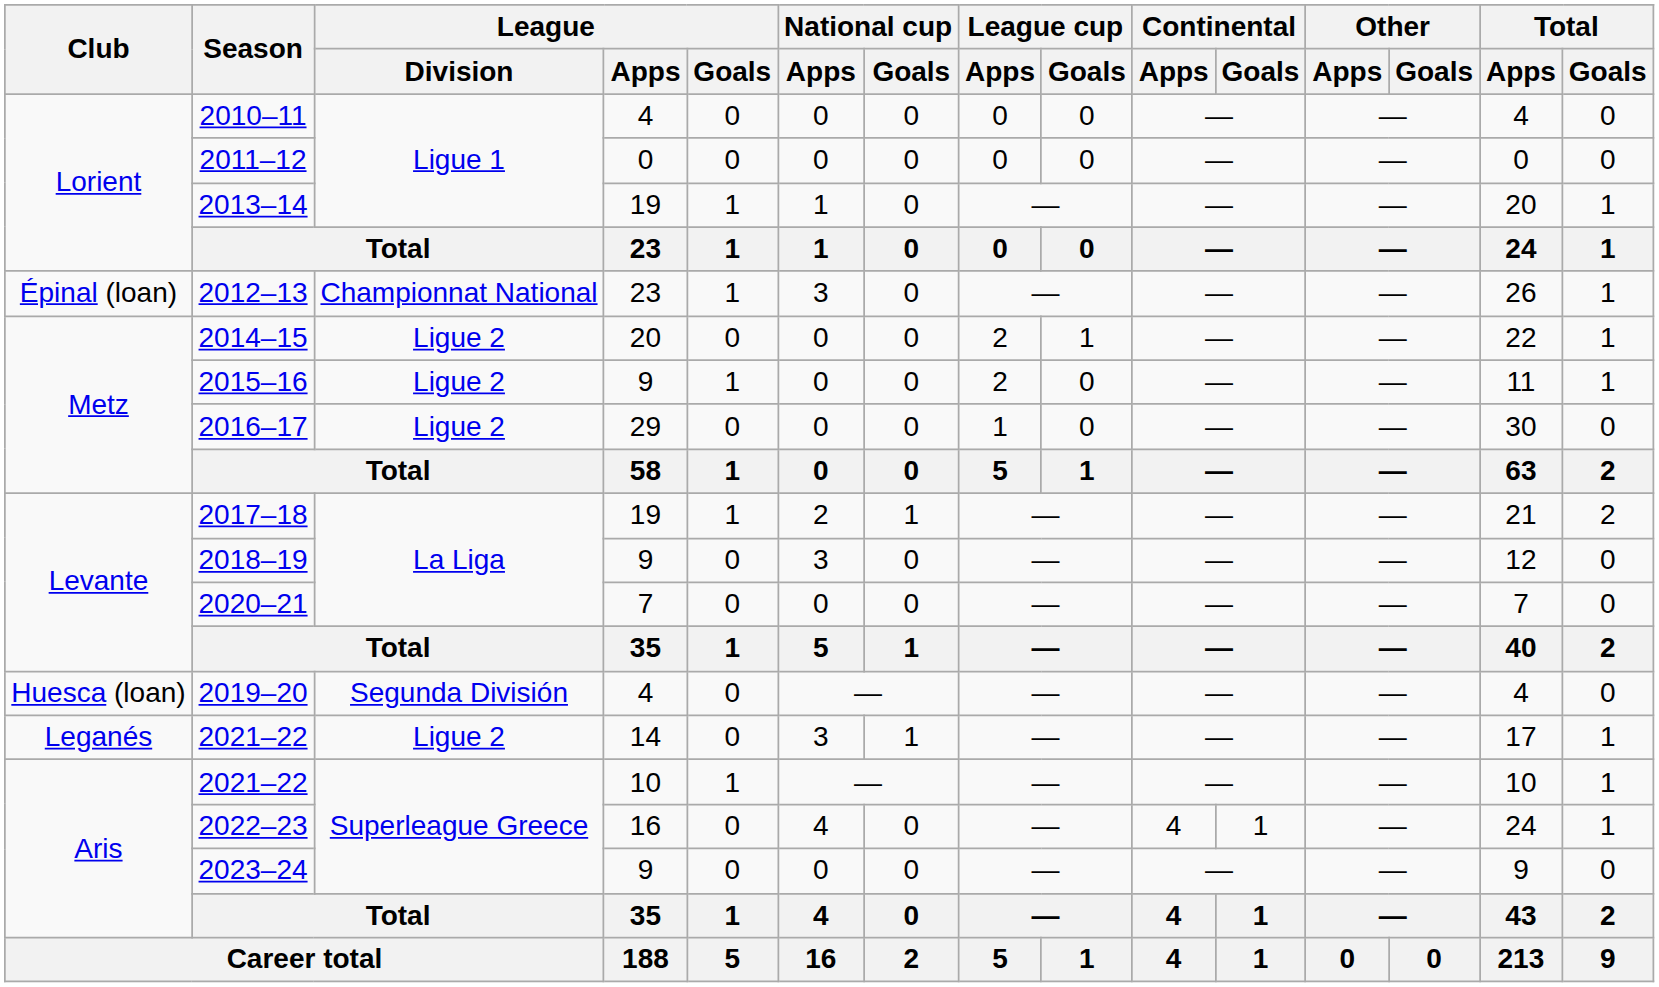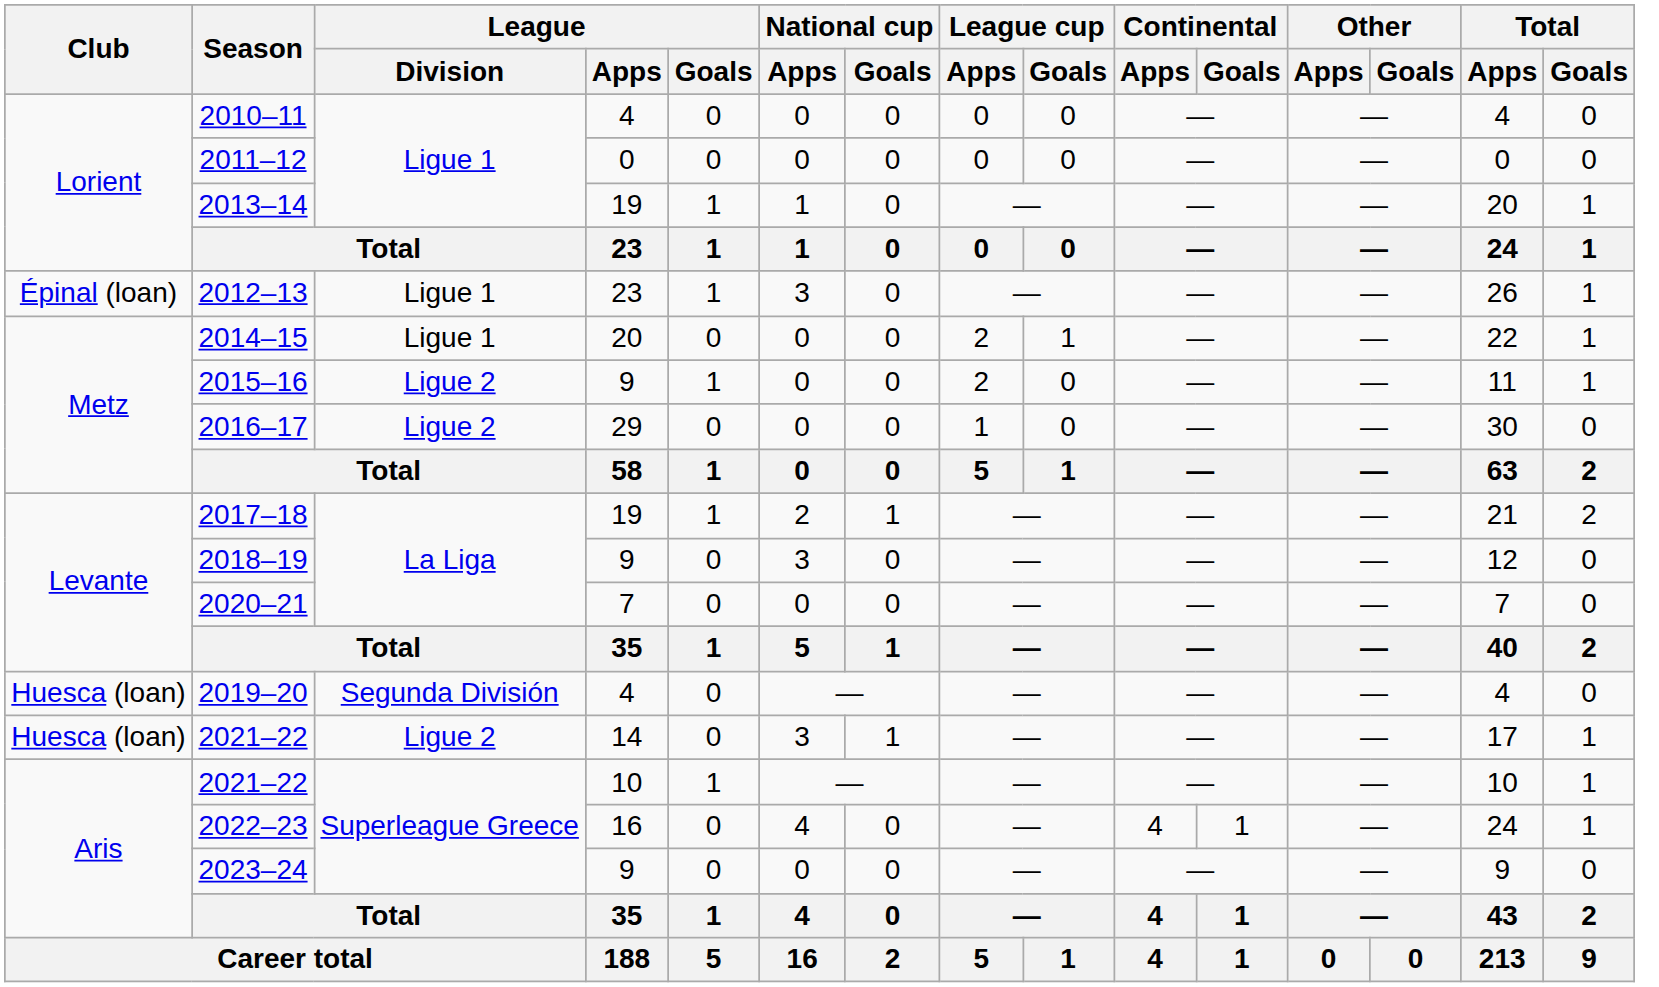2012–13 | League / Division: Championnat National -> Ligue 1
2014–15 | League / Division: Ligue 2 -> Ligue 1
2021–22 / 14 | Club: Leganés -> Huesca (loan)
